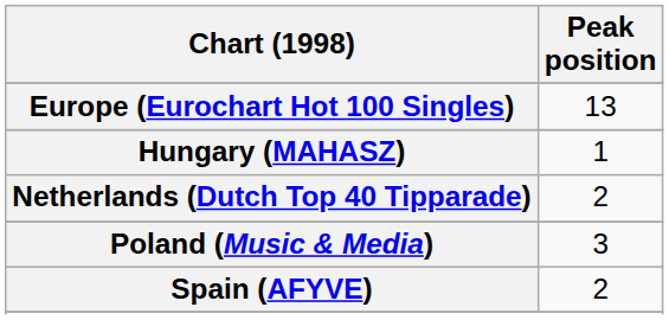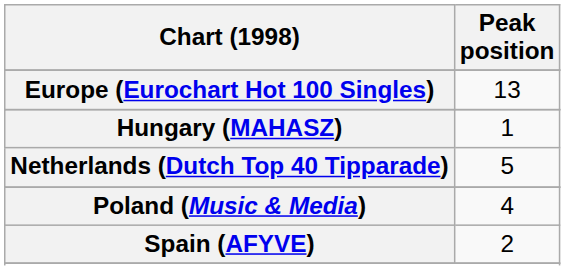Netherlands (Dutch Top 40 Tipparade) | Peak position: 2 -> 5
Poland (Music & Media) | Peak position: 3 -> 4
